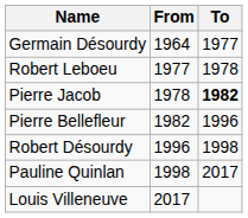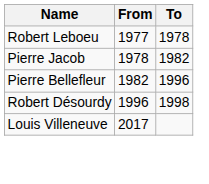- row: Germain Désourdy | 1964 | 1977
Pierre Jacob | To: bold -> normal
- row: Pauline Quinlan | 1998 | 2017
